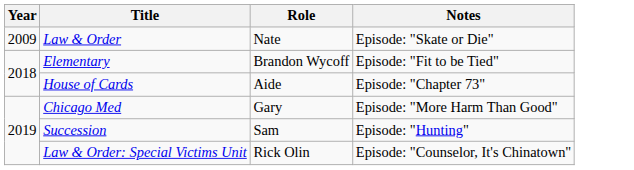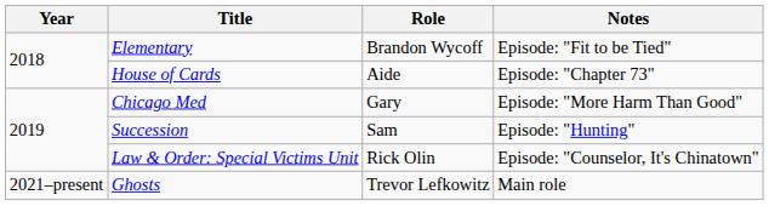- row: 2009 | Law & Order | Nate | Episode: "Skate or Die"
+ row: 2021–present | Ghosts | Trevor Lefkowitz | Main role
